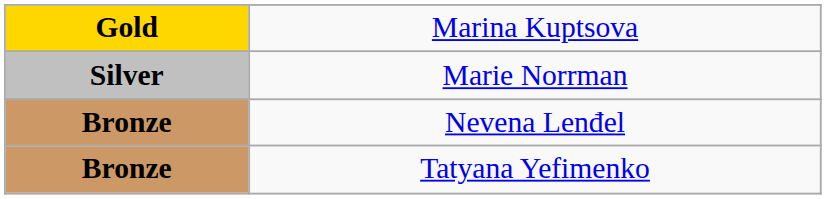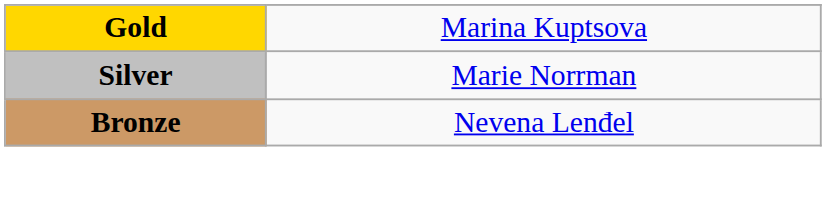- row: Bronze | Tatyana Yefimenko
